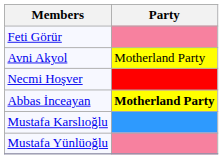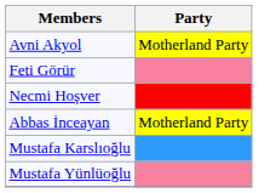rows swapped: Avni Akyol <-> Feti Görür
Abbas İnceayan | Party: bold -> normal
